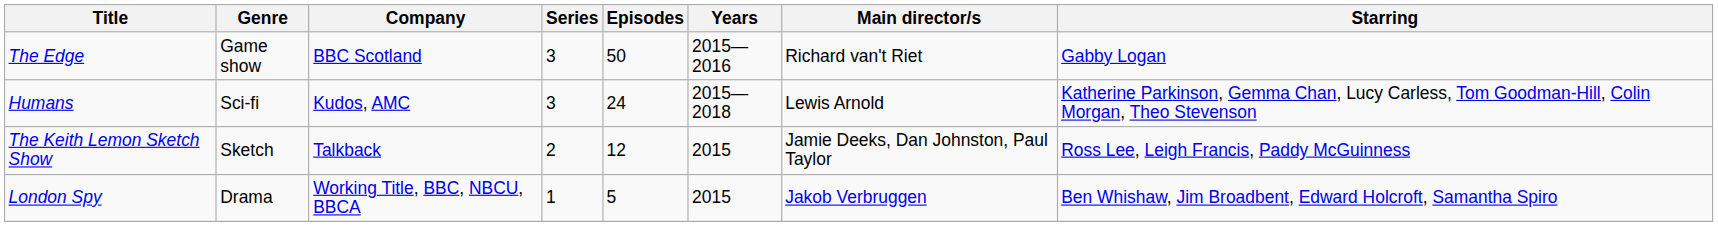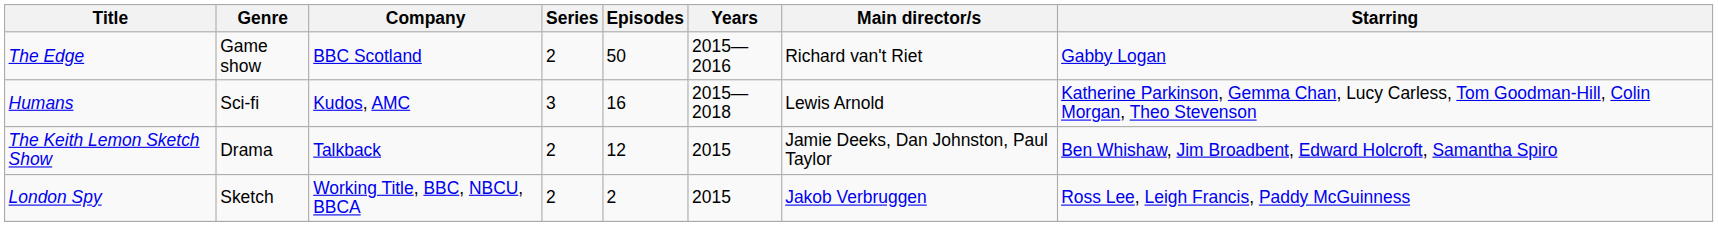The Edge | Series: 3 -> 2
Humans | Episodes: 24 -> 16
The Keith Lemon Sketch Show | Genre: Sketch -> Drama
The Keith Lemon Sketch Show | Starring: Ross Lee, Leigh Francis, Paddy McGuinness -> Ben Whishaw, Jim Broadbent, Edward Holcroft, Samantha Spiro
London Spy | Genre: Drama -> Sketch
London Spy | Series: 1 -> 2
London Spy | Episodes: 5 -> 2
London Spy | Starring: Ben Whishaw, Jim Broadbent, Edward Holcroft, Samantha Spiro -> Ross Lee, Leigh Francis, Paddy McGuinness
